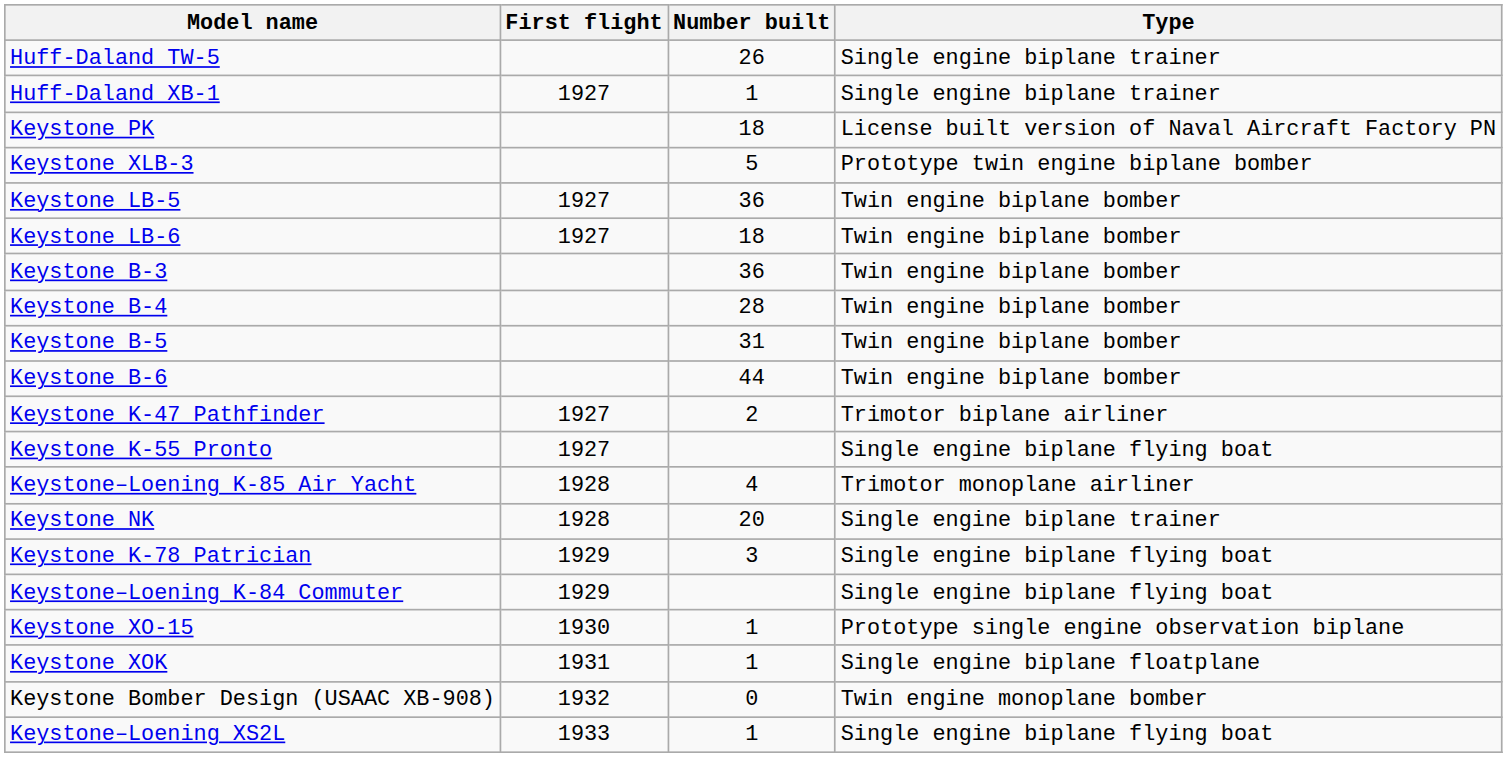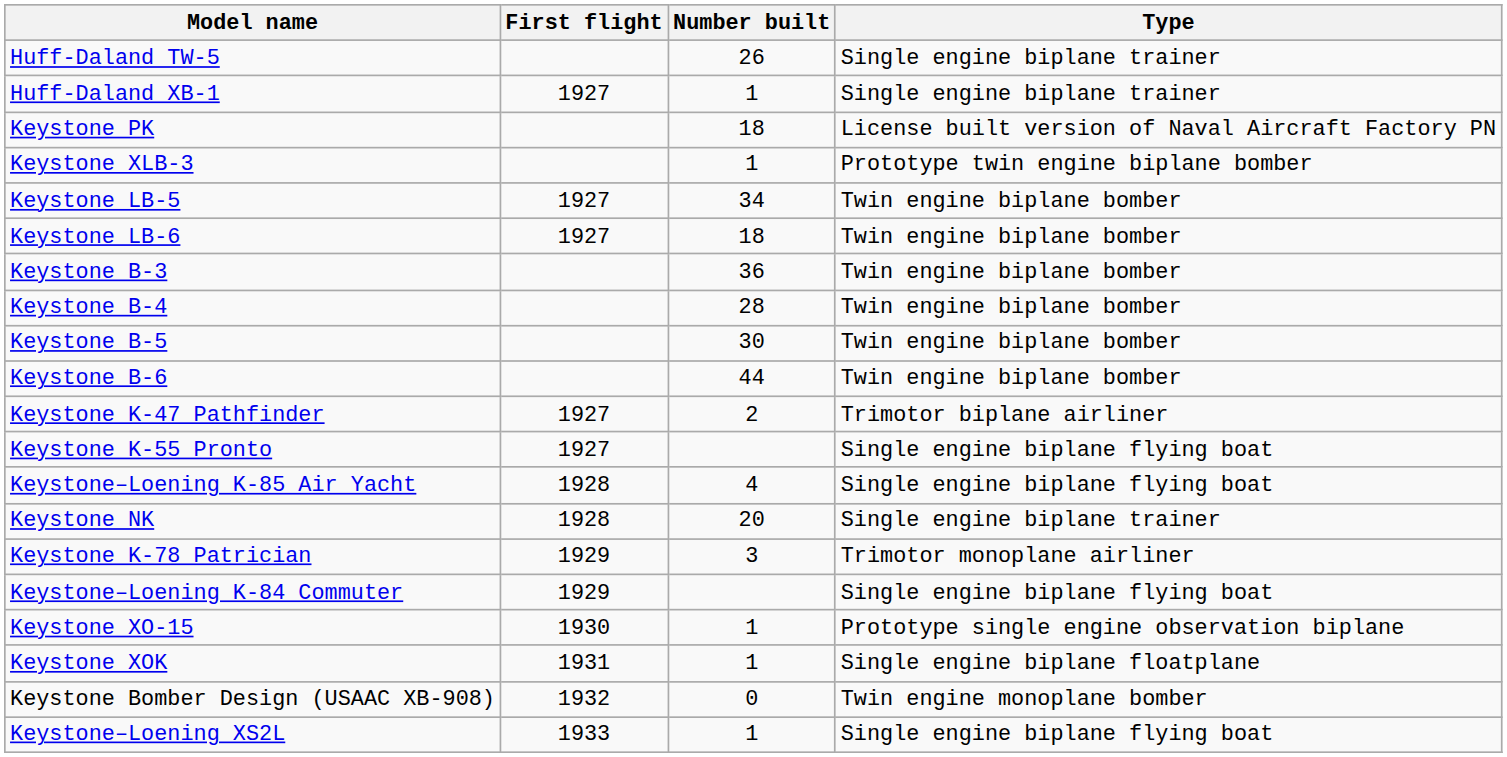Keystone XLB-3 | Number built: 5 -> 1
Keystone LB-5 | Number built: 36 -> 34
Keystone B-5 | Number built: 31 -> 30
Keystone–Loening K-85 Air Yacht | Type: Trimotor monoplane airliner -> Single engine biplane flying boat
Keystone K-78 Patrician | Type: Single engine biplane flying boat -> Trimotor monoplane airliner
